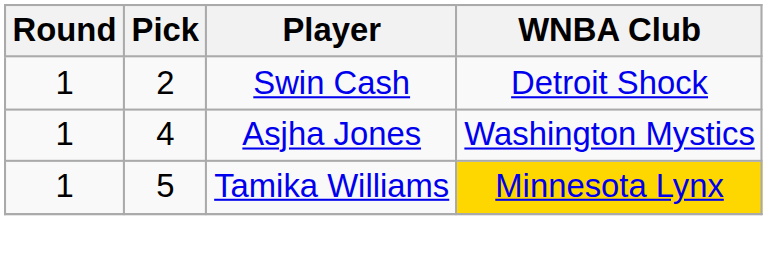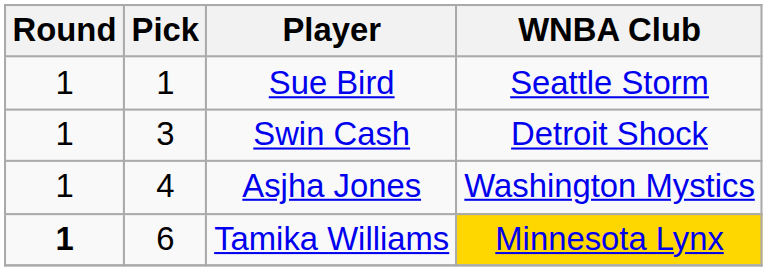+ row: 1 | 1 | Sue Bird | Seattle Storm
Swin Cash | Pick: 2 -> 3
Tamika Williams | Round: normal -> bold
Tamika Williams | Pick: 5 -> 6
